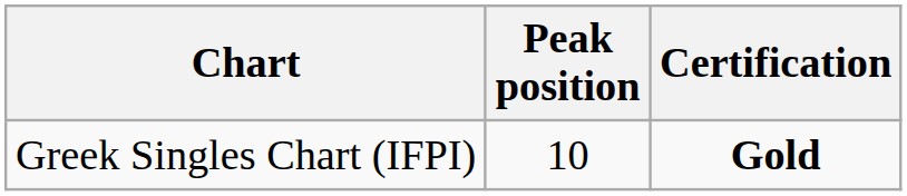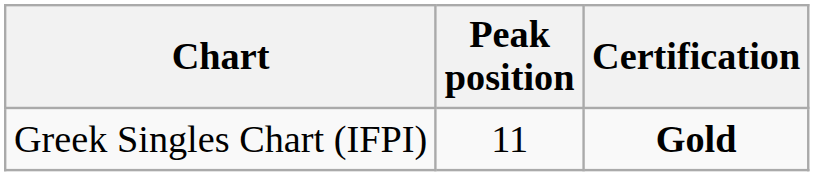Greek Singles Chart (IFPI) | Peak position: 10 -> 11
